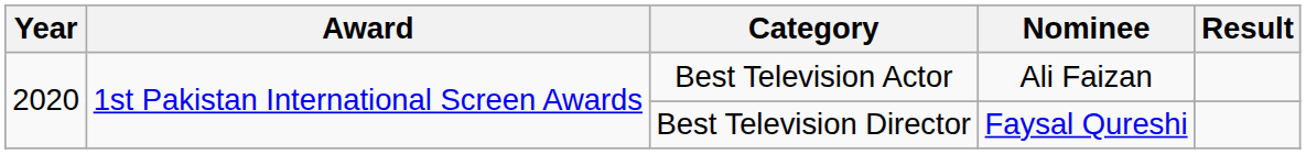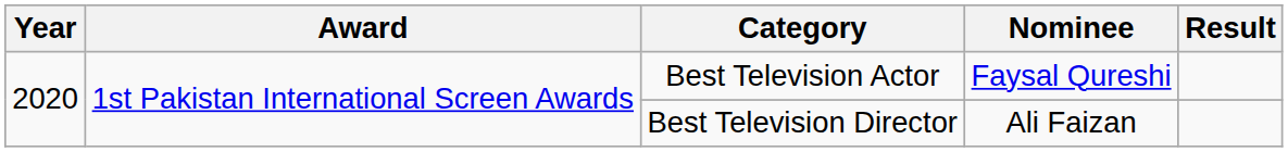Best Television Actor | Nominee: Ali Faizan -> Faysal Qureshi
Best Television Director | Nominee: Faysal Qureshi -> Ali Faizan
